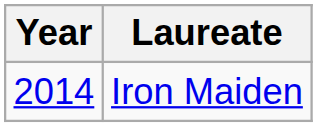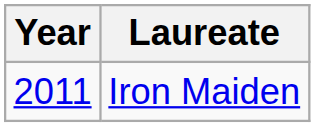Iron Maiden | Year: 2014 -> 2011
